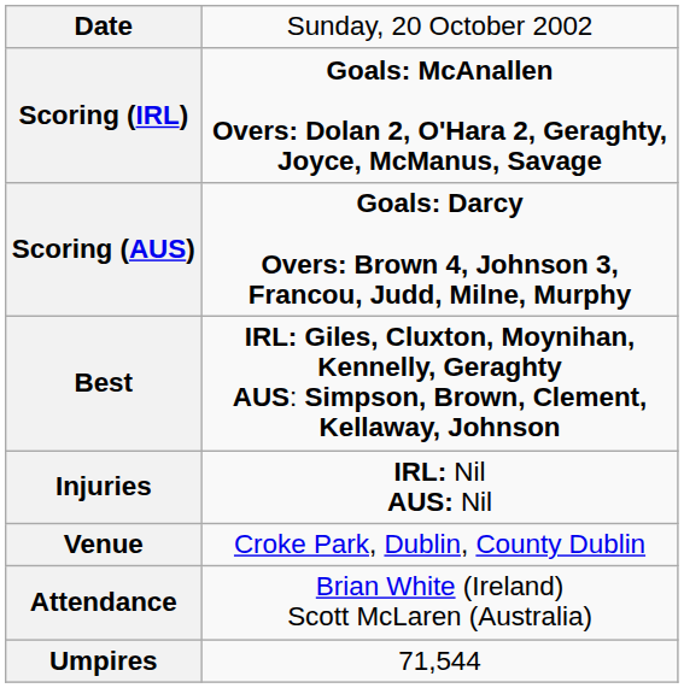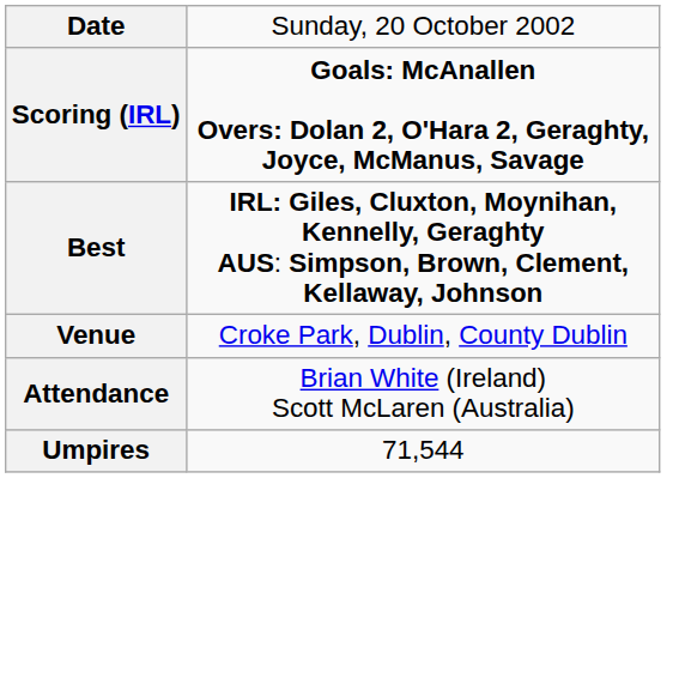- row: Scoring (AUS) | Goals: Darcy Overs: Brown 4, Johnson 3, Francou, Judd, Milne, Murphy
- row: Injuries | IRL: Nil AUS: Nil
